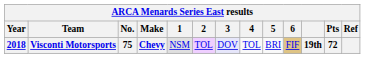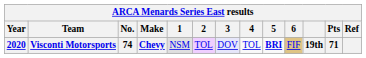Visconti Motorsports | Year: 2018 -> 2020
Visconti Motorsports | No.: 75 -> 74
Visconti Motorsports | 5: normal -> bold
Visconti Motorsports | Pts: 72 -> 71
